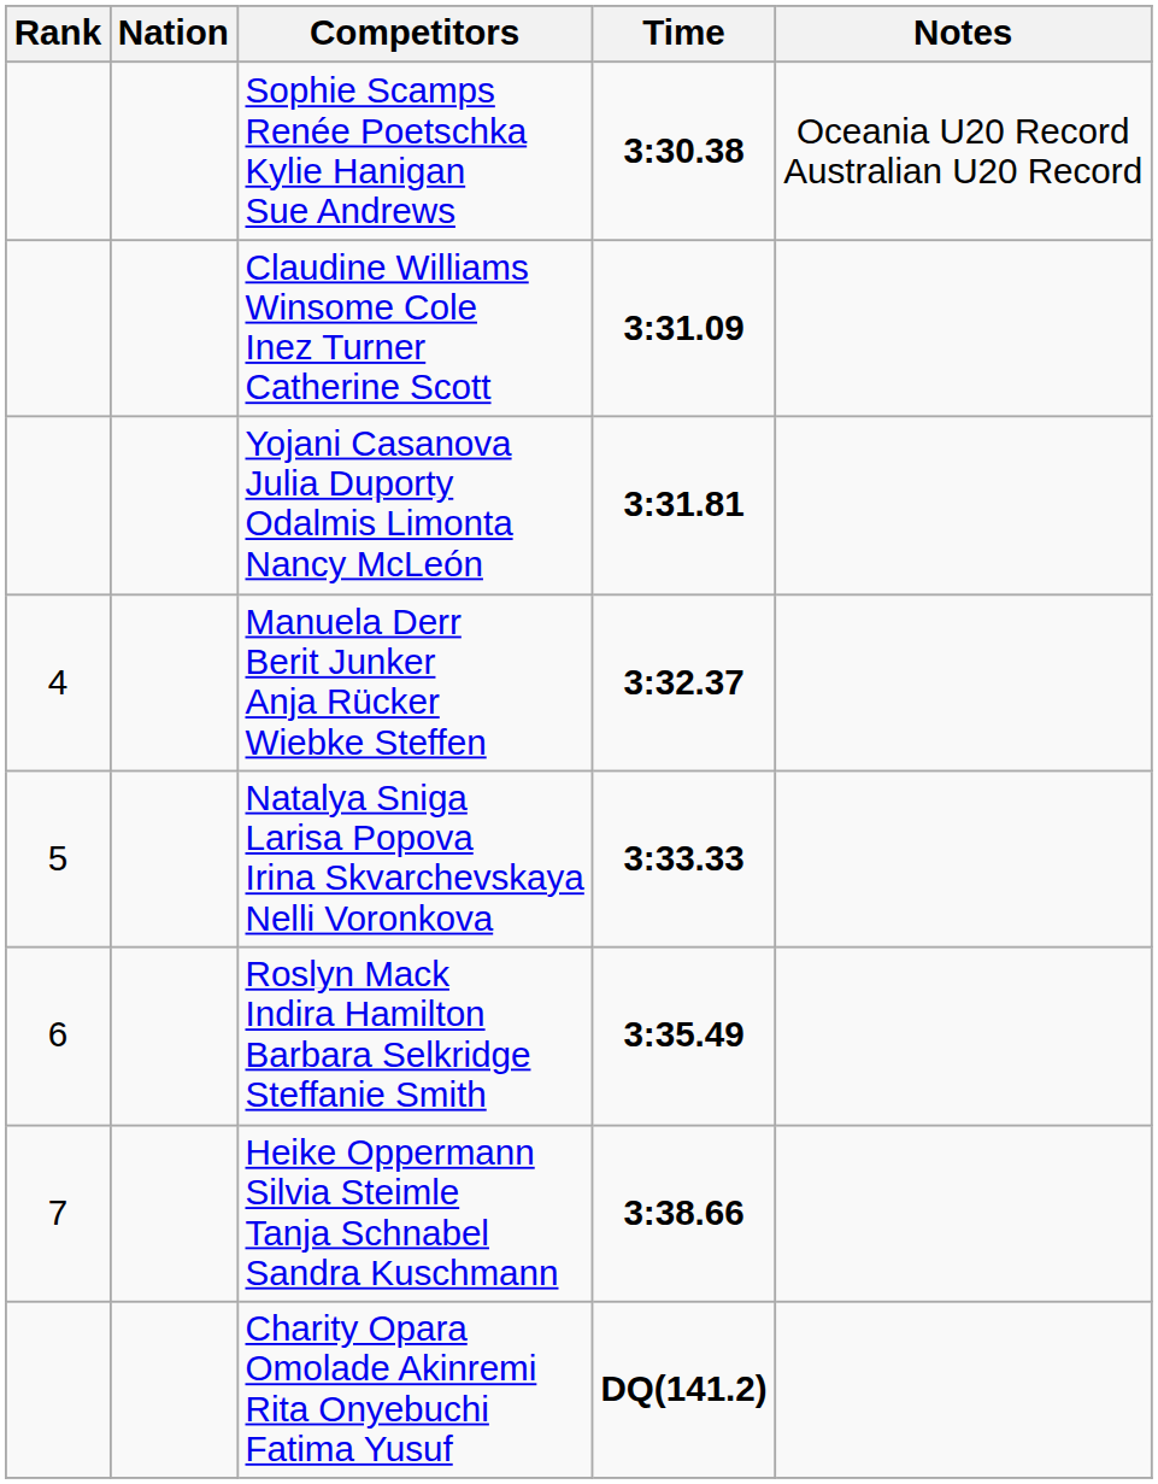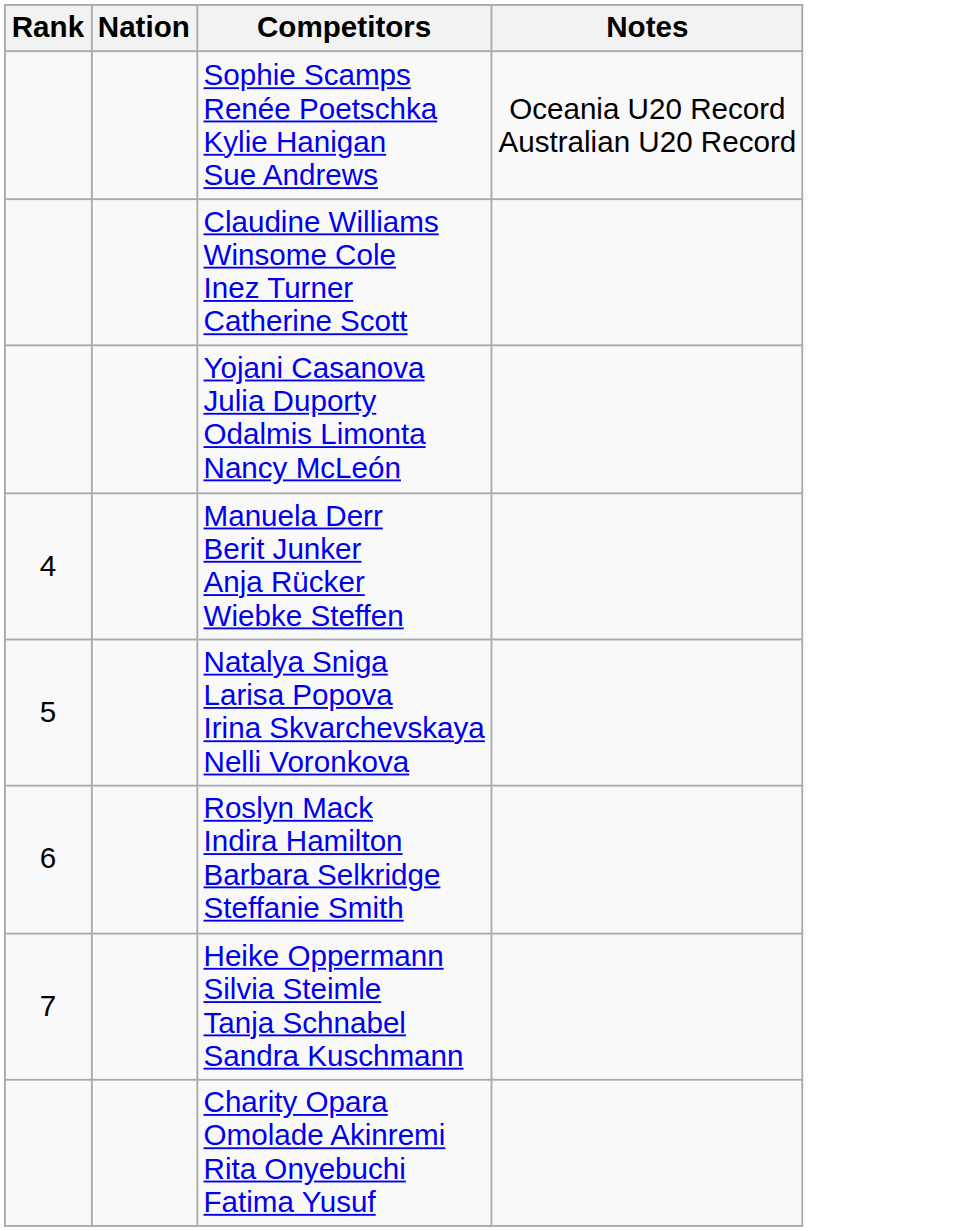- column: Time | 3:30.38 | 3:31.09 | 3:31.81 | 3:32.37 | 3:33.33 | 3:35.49 | 3:38.66 | DQ(141.2)
